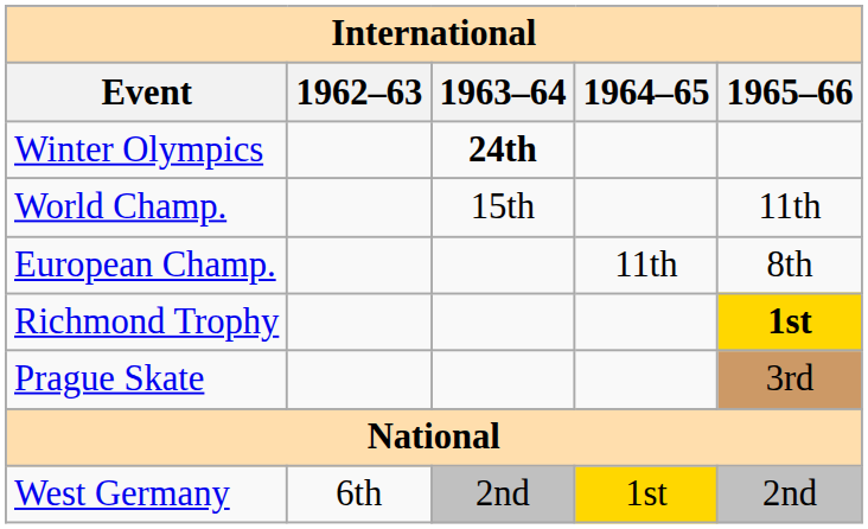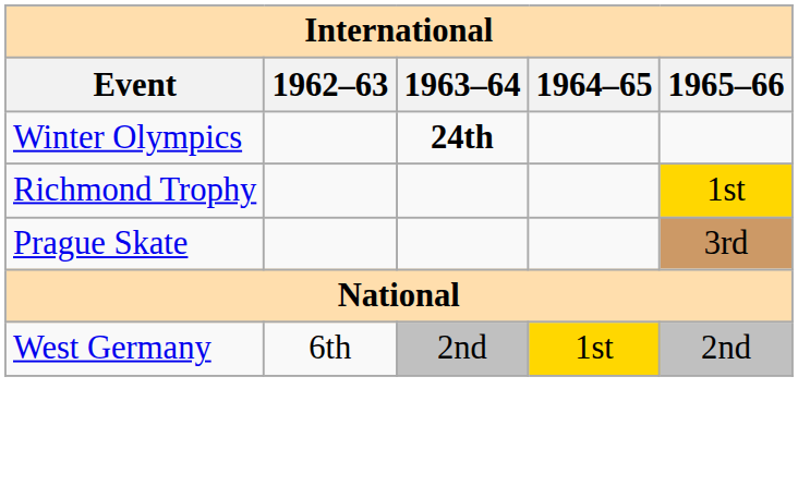- row: World Champ. | 15th | 11th
- row: European Champ. | 11th | 8th
Richmond Trophy | 1965–66: bold -> normal
